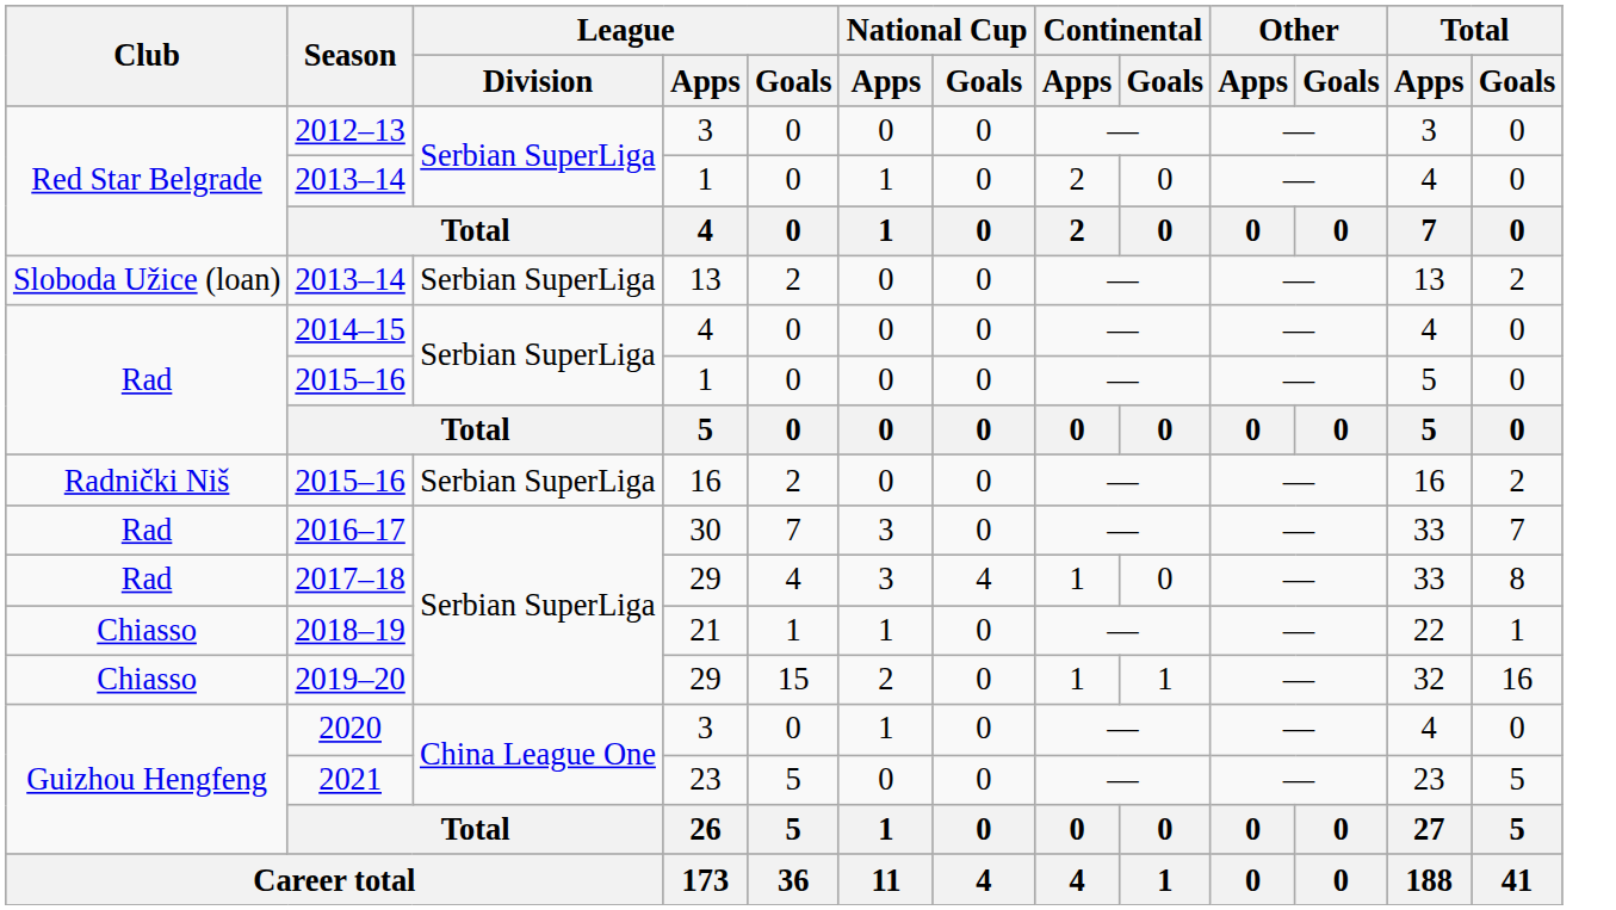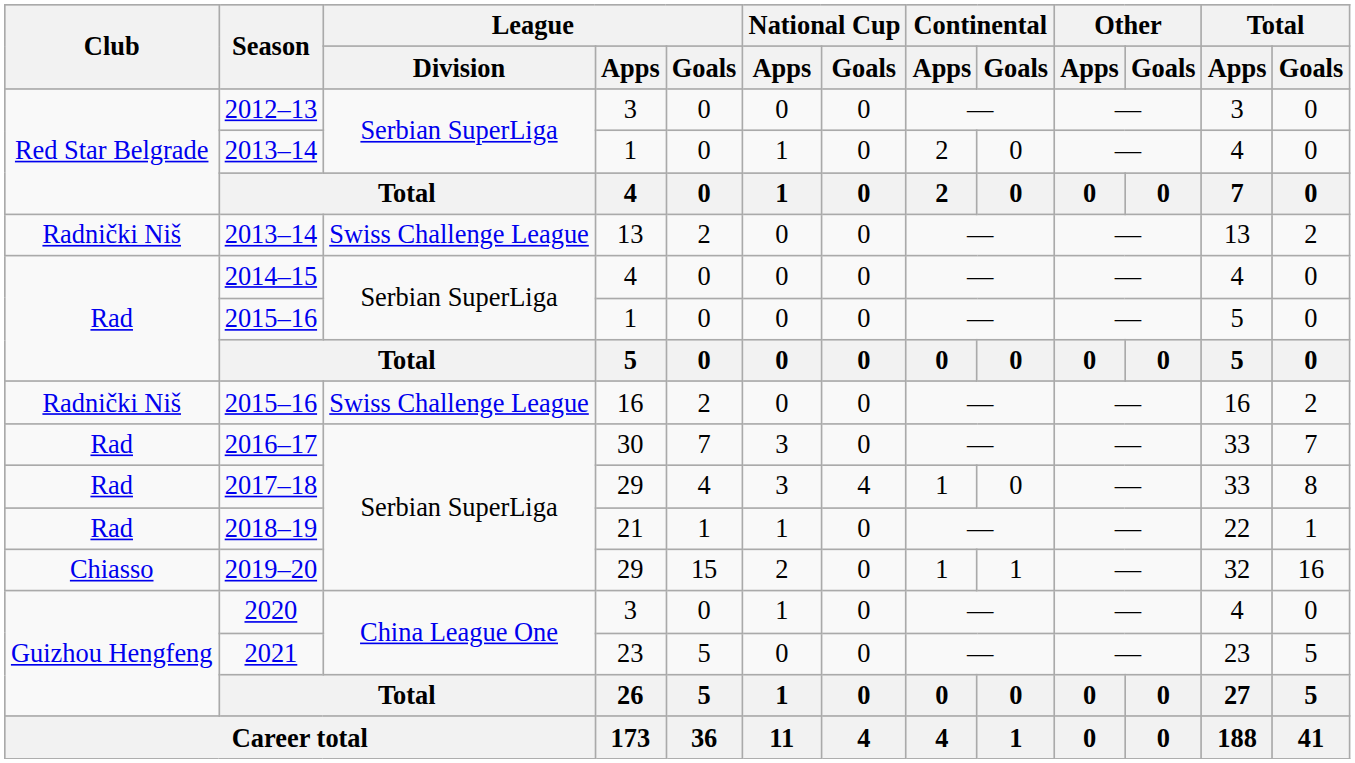2013–14 / 13 | Club: Sloboda Užice (loan) -> Radnički Niš
2013–14 / 13 | League / Division: Serbian SuperLiga -> Swiss Challenge League
2015–16 / 16 | League / Division: Serbian SuperLiga -> Swiss Challenge League
2018–19 | Club: Chiasso -> Rad
